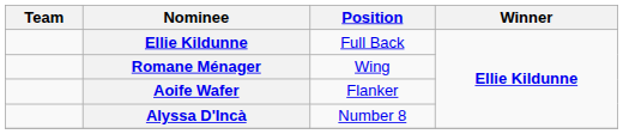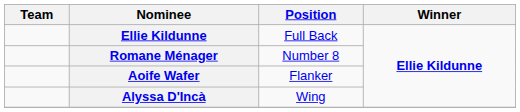Romane Ménager | Position: Wing -> Number 8
Alyssa D'Incà | Position: Number 8 -> Wing
